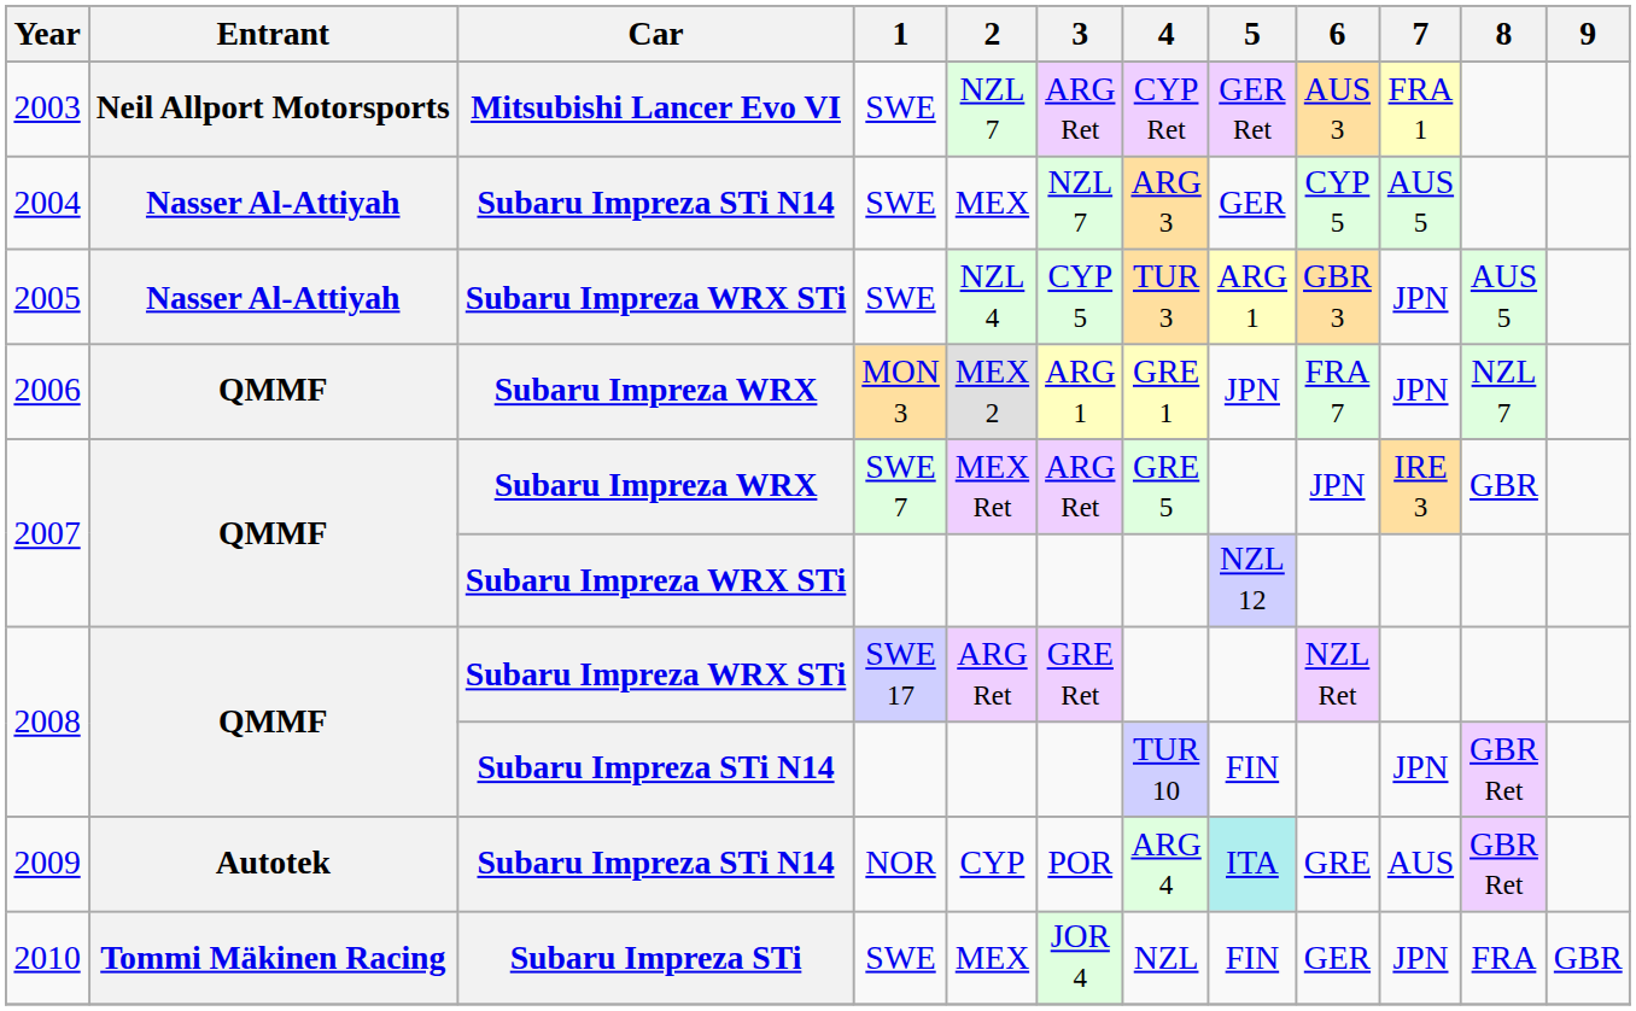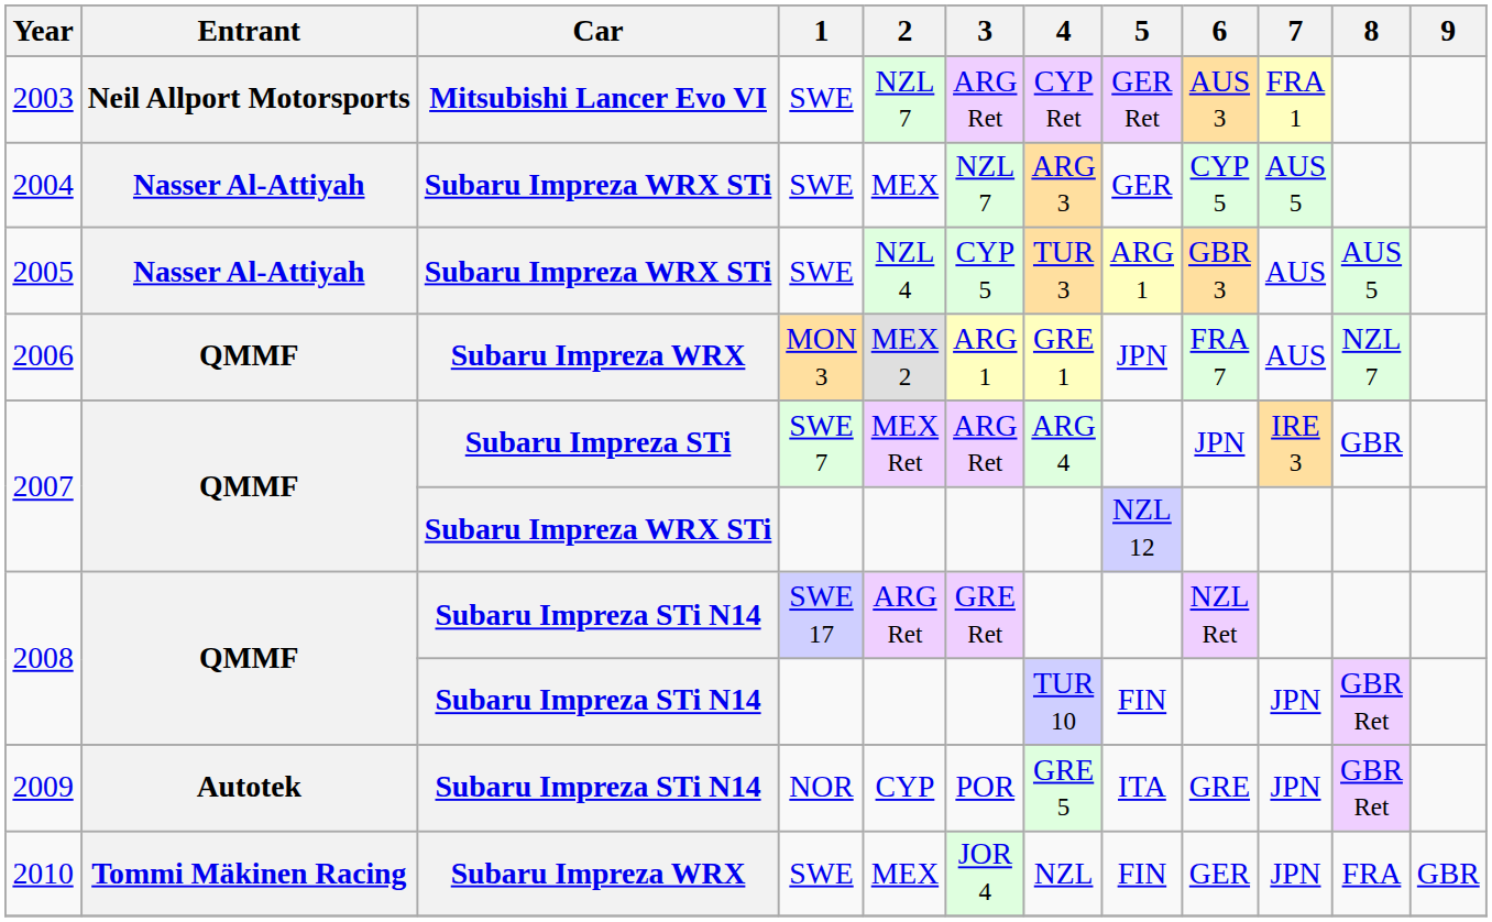2004 | Car: Subaru Impreza STi N14 -> Subaru Impreza WRX STi
2005 | 7: JPN -> AUS
2006 | 7: JPN -> AUS
2007 / SWE 7 | Car: Subaru Impreza WRX -> Subaru Impreza STi
2007 / SWE 7 | 4: GRE 5 -> ARG 4
2008 / SWE 17 | Car: Subaru Impreza WRX STi -> Subaru Impreza STi N14
2009 | 4: ARG 4 -> GRE 5
2009 | 5: paleturquoise background -> no background
2009 | 7: AUS -> JPN
2010 | Car: Subaru Impreza STi -> Subaru Impreza WRX
